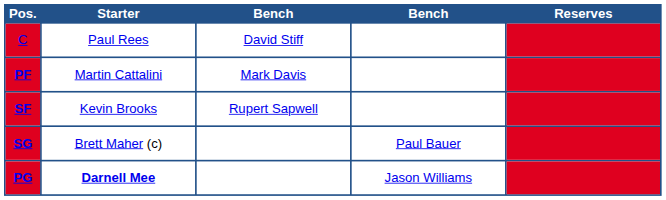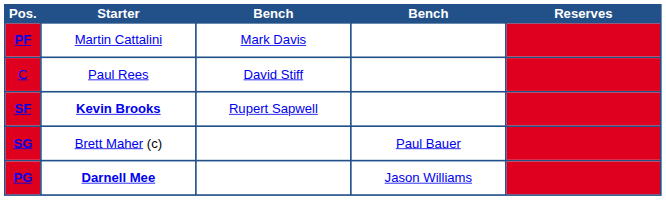rows swapped: C <-> PF
SF | Starter: normal -> bold
